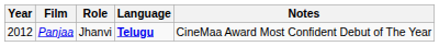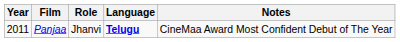Panjaa | Year: 2012 -> 2011
